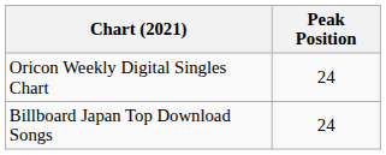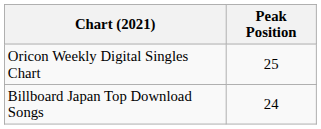Oricon Weekly Digital Singles Chart | Peak Position: 24 -> 25
